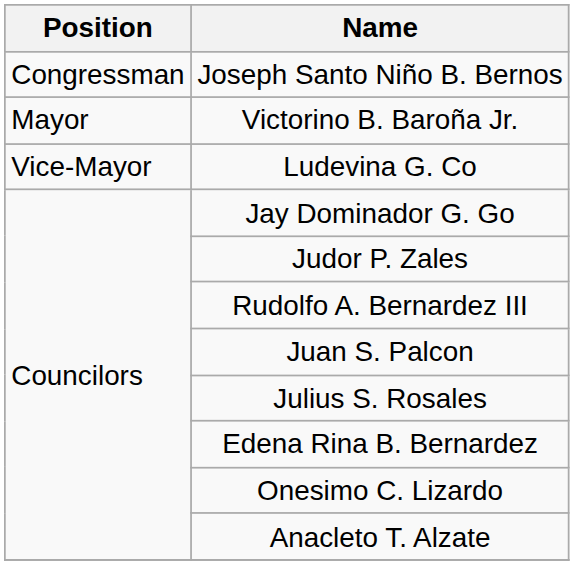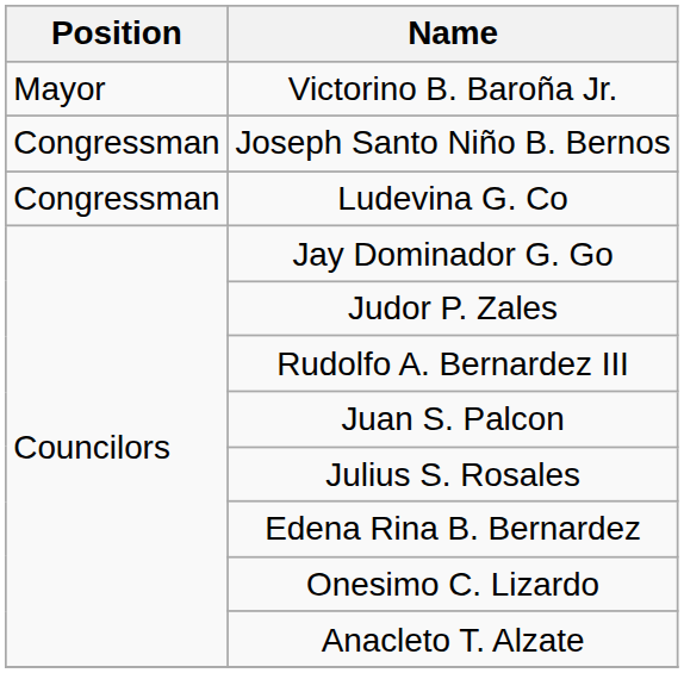rows swapped: Joseph Santo Niño B. Bernos <-> Victorino B. Baroña Jr.
Ludevina G. Co | Position: Vice-Mayor -> Congressman
